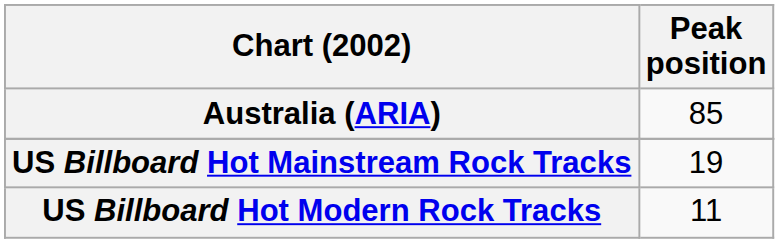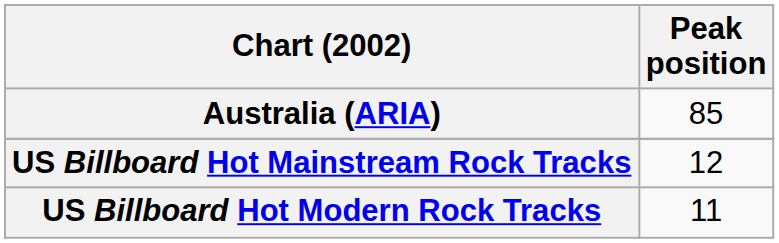US Billboard Hot Mainstream Rock Tracks | Peak position: 19 -> 12
